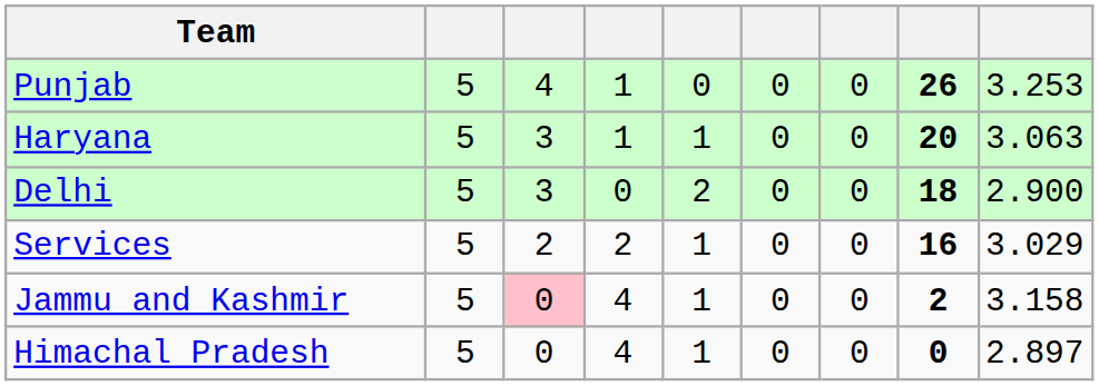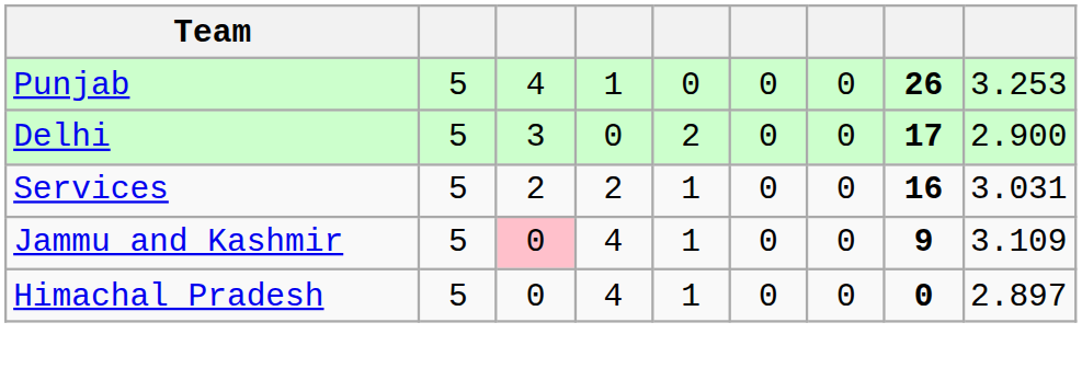- row: Haryana | 5 | 3 | 1 | 1 | 0 | 0 | 20 | 3.063
Delhi | column 8: 18 -> 17
Services | column 9: 3.029 -> 3.031
Jammu and Kashmir | column 8: 2 -> 9
Jammu and Kashmir | column 9: 3.158 -> 3.109
